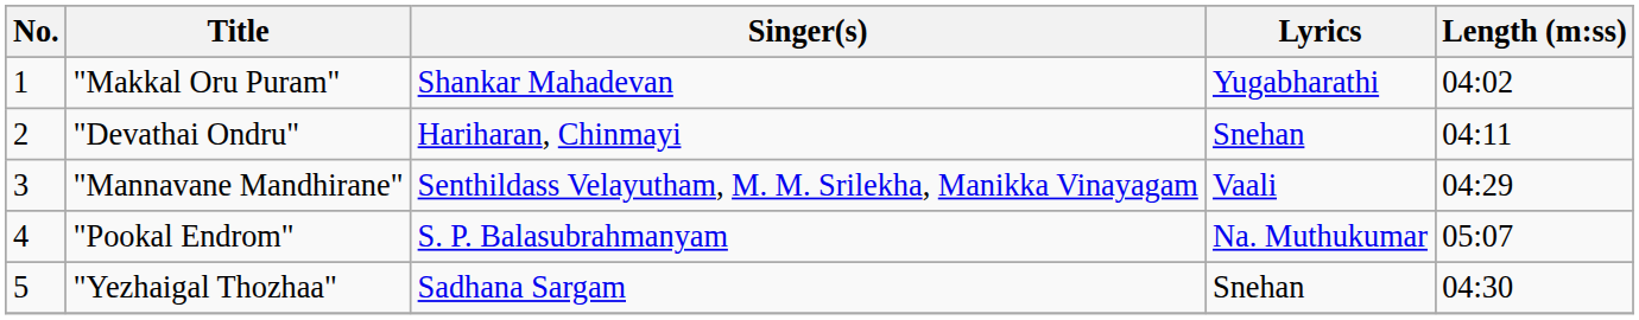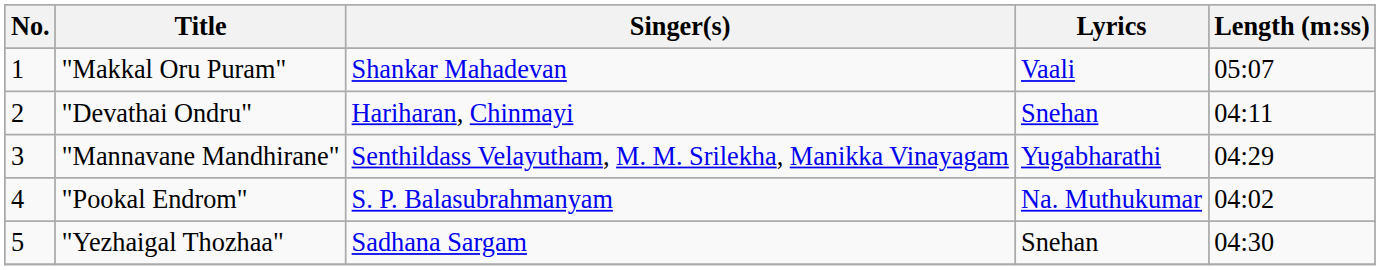"Makkal Oru Puram" | Lyrics: Yugabharathi -> Vaali
"Makkal Oru Puram" | Length (m:ss): 04:02 -> 05:07
"Mannavane Mandhirane" | Lyrics: Vaali -> Yugabharathi
"Pookal Endrom" | Length (m:ss): 05:07 -> 04:02
